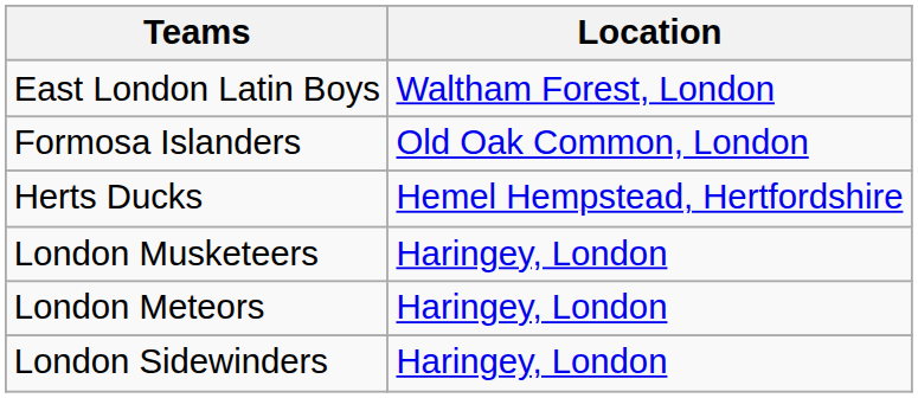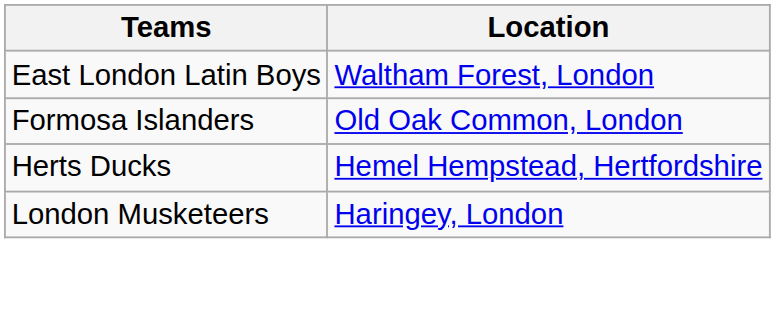- row: London Meteors | Haringey, London
- row: London Sidewinders | Haringey, London
